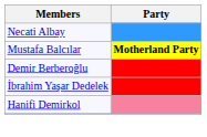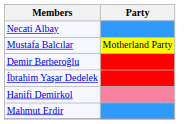Mustafa Balcılar | Party: bold -> normal
+ row: Mahmut Erdir
